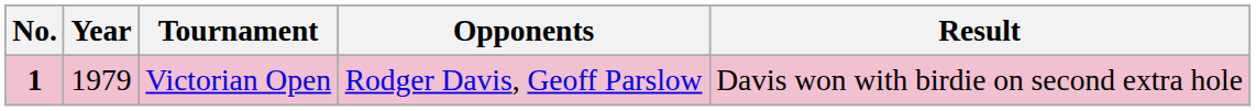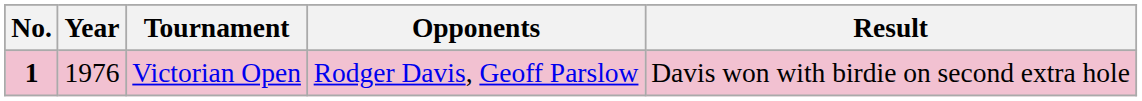Victorian Open | Year: 1979 -> 1976
